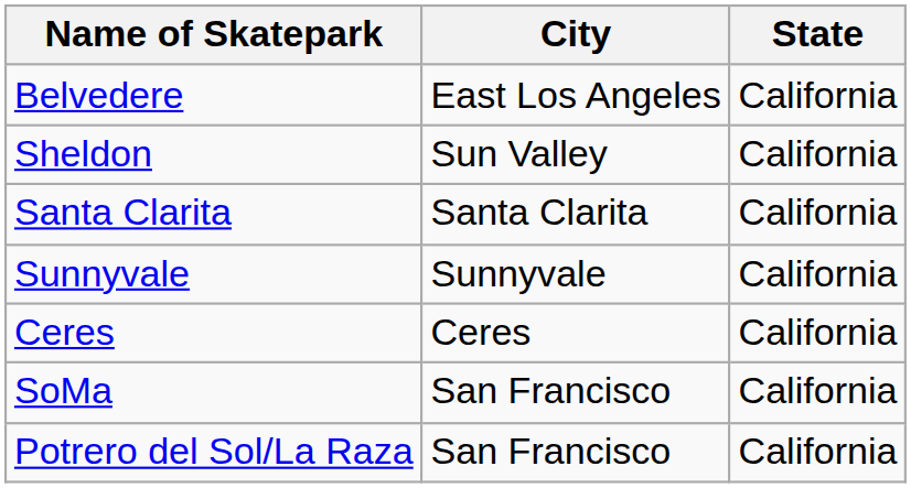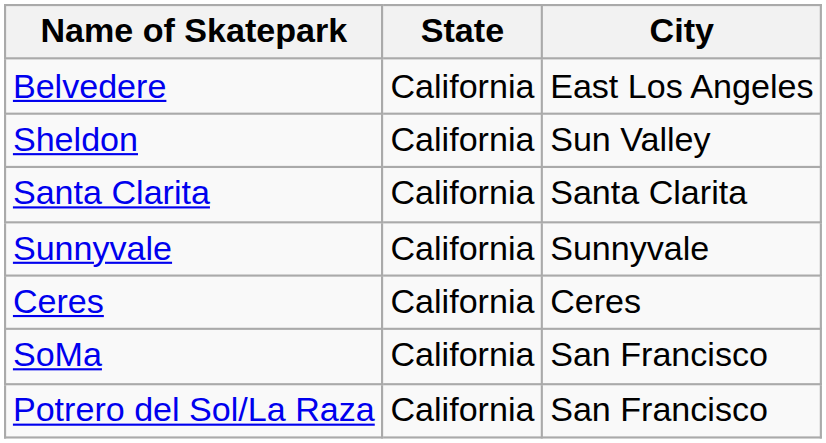columns swapped: City <-> State
